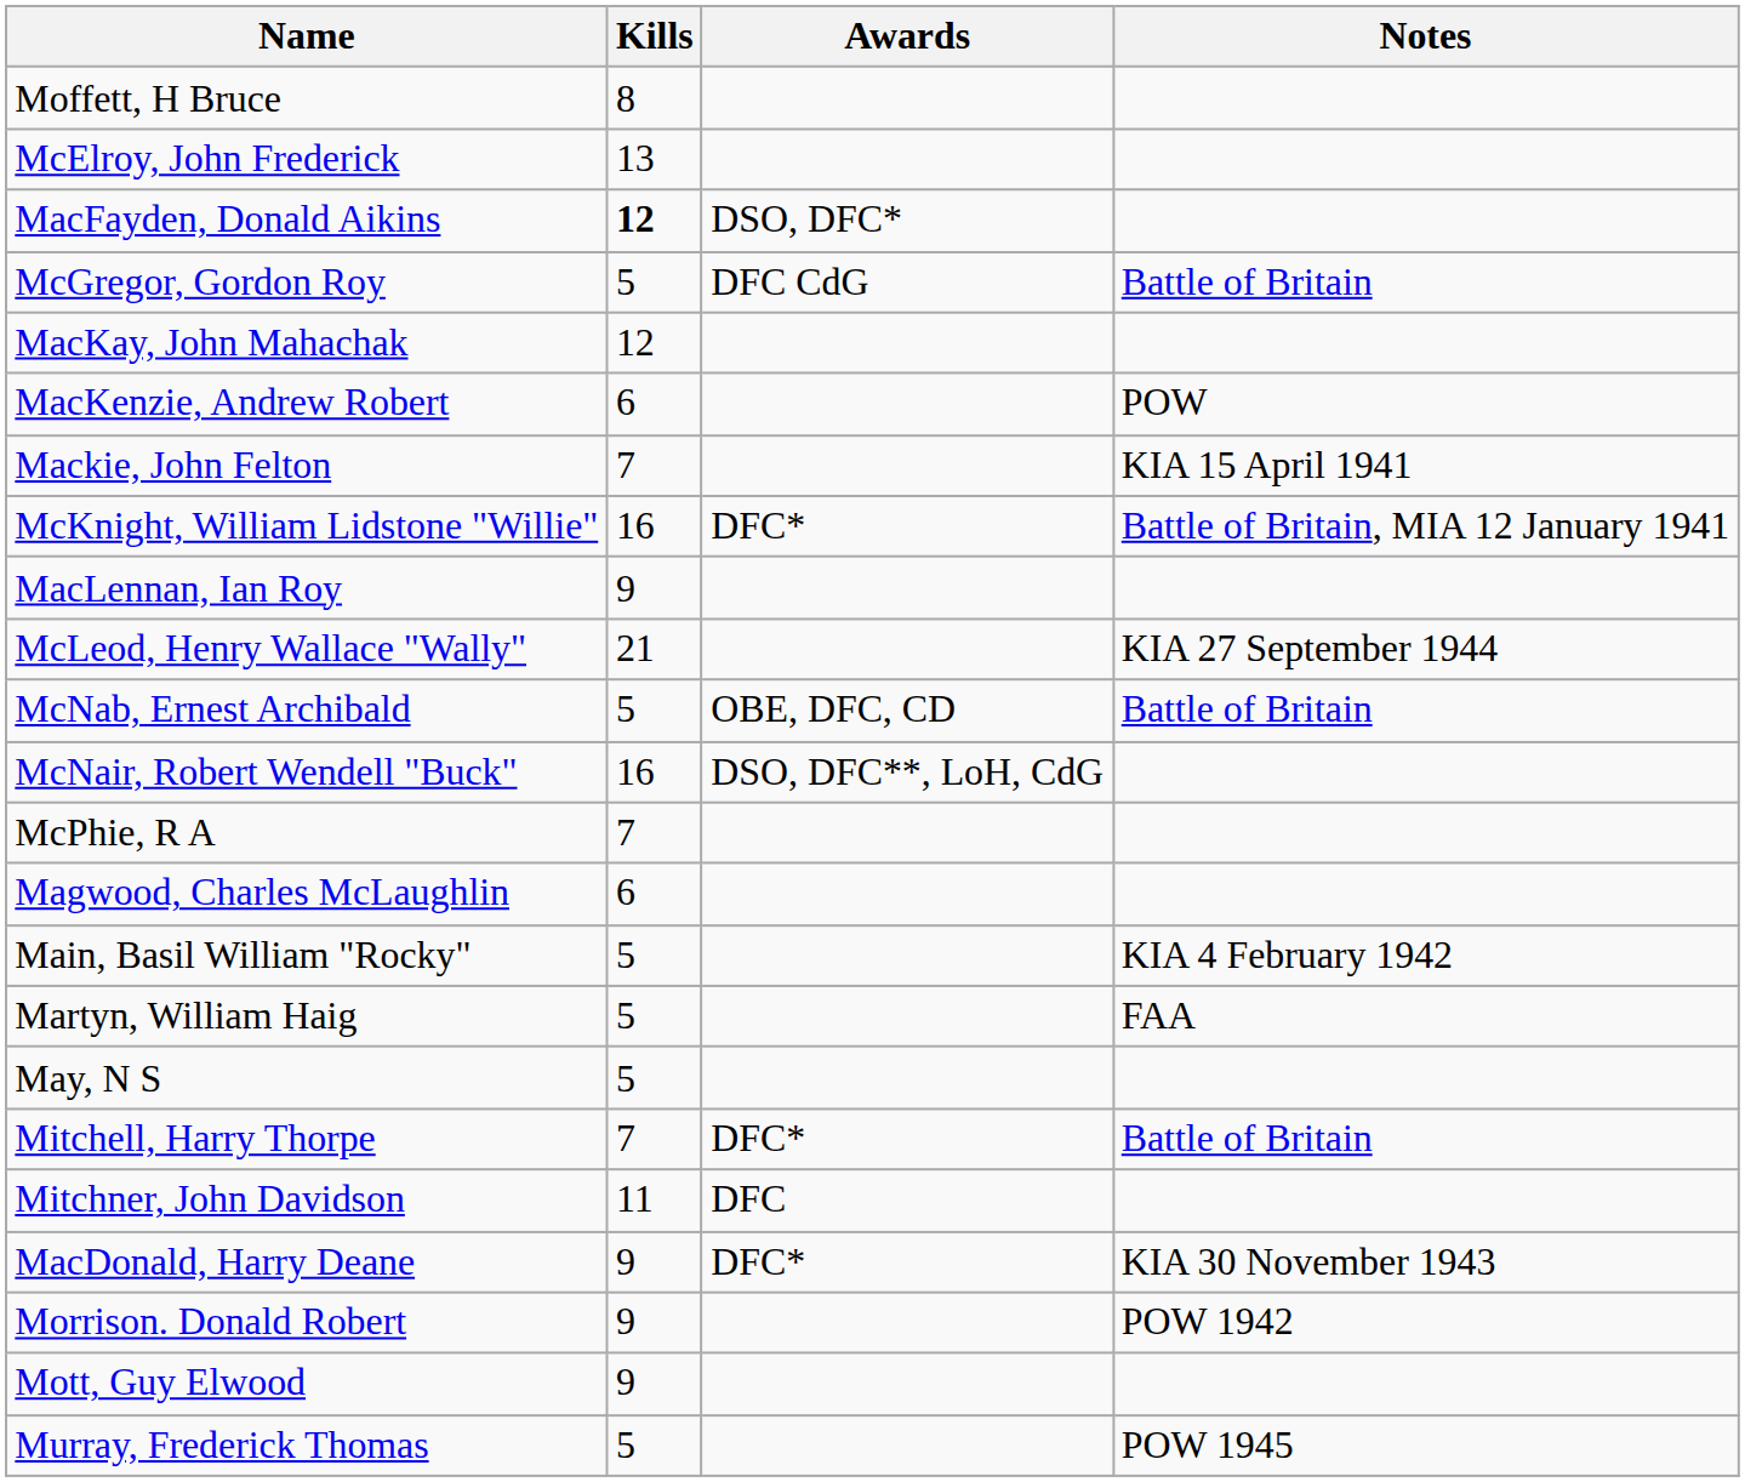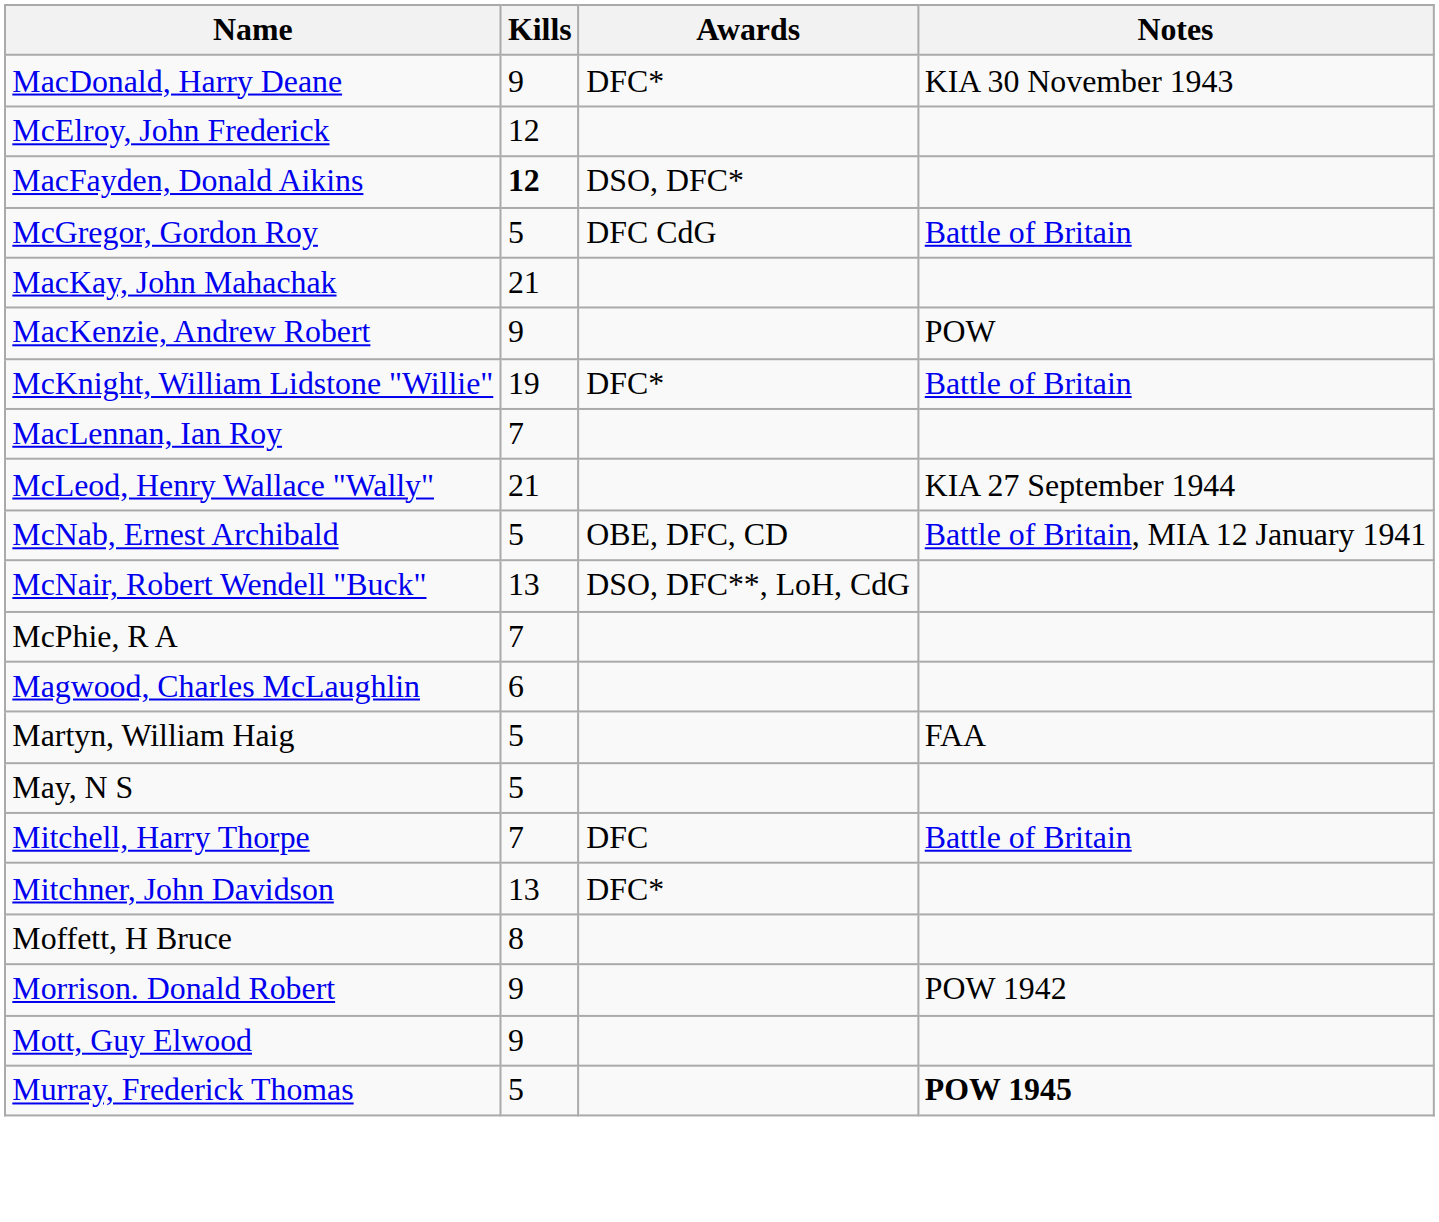rows swapped: MacDonald, Harry Deane <-> Moffett, H Bruce
McElroy, John Frederick | Kills: 13 -> 12
MacKay, John Mahachak | Kills: 12 -> 21
MacKenzie, Andrew Robert | Kills: 6 -> 9
- row: Mackie, John Felton | 7 | KIA 15 April 1941
McKnight, William Lidstone "Willie" | Kills: 16 -> 19
McKnight, William Lidstone "Willie" | Notes: Battle of Britain, MIA 12 January 1941 -> Battle of Britain
MacLennan, Ian Roy | Kills: 9 -> 7
McNab, Ernest Archibald | Notes: Battle of Britain -> Battle of Britain, MIA 12 January 1941
McNair, Robert Wendell "Buck" | Kills: 16 -> 13
- row: Main, Basil William "Rocky" | 5 | KIA 4 February 1942
Mitchell, Harry Thorpe | Awards: DFC* -> DFC
Mitchner, John Davidson | Kills: 11 -> 13
Mitchner, John Davidson | Awards: DFC -> DFC*
Murray, Frederick Thomas | Notes: normal -> bold
